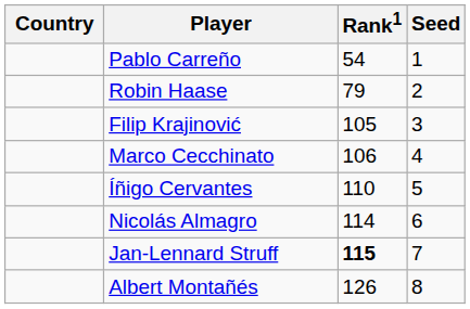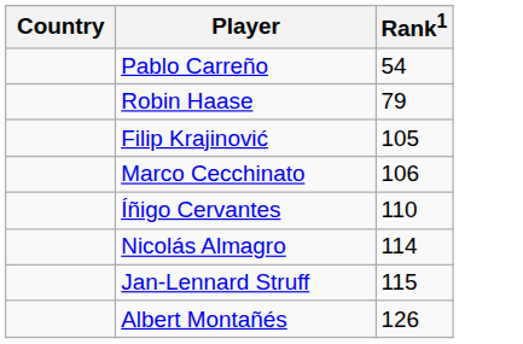- column: Seed | 1 | 2 | 3 | 4 | 5 | 6 | 7 | 8
Jan-Lennard Struff | Rank1: bold -> normal
